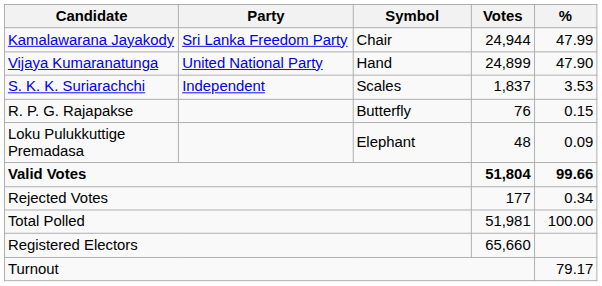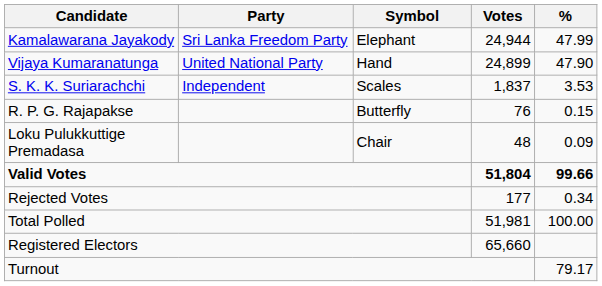Kamalawarana Jayakody | Symbol: Chair -> Elephant
Loku Pulukkuttige Premadasa | Symbol: Elephant -> Chair
